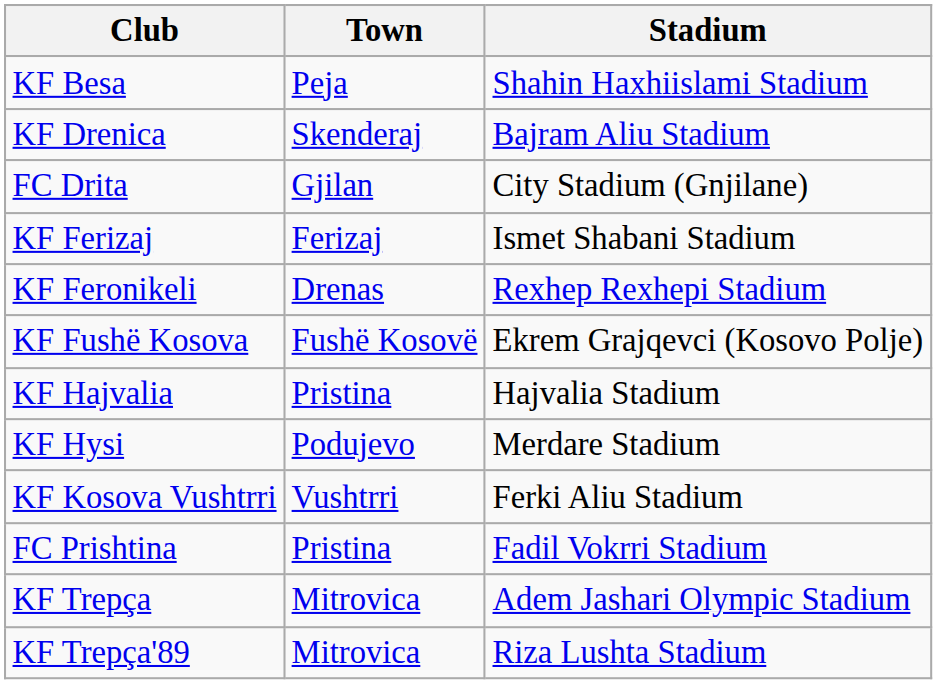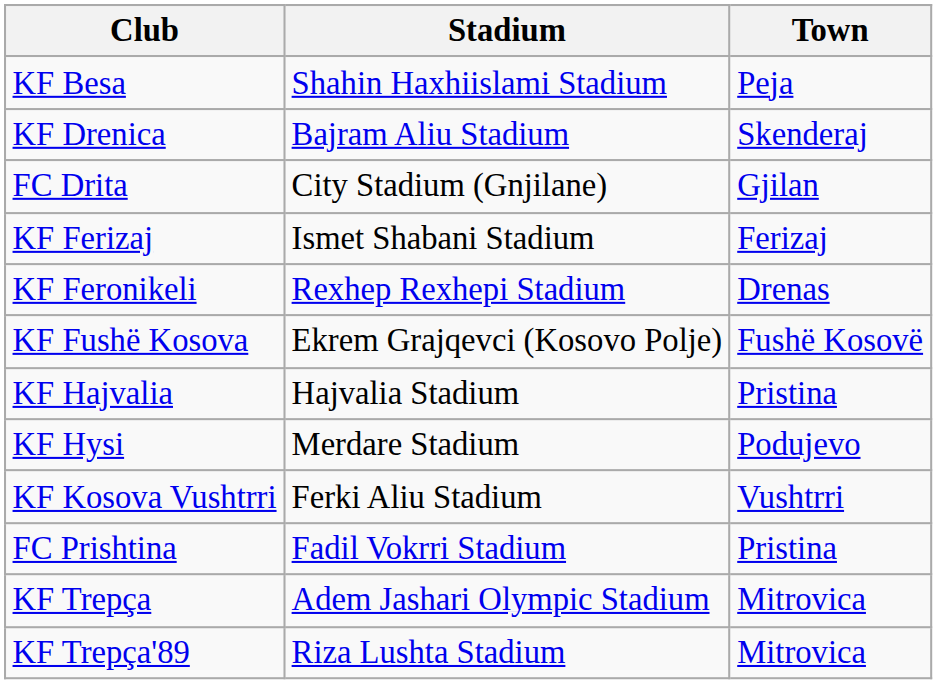columns swapped: Town <-> Stadium
